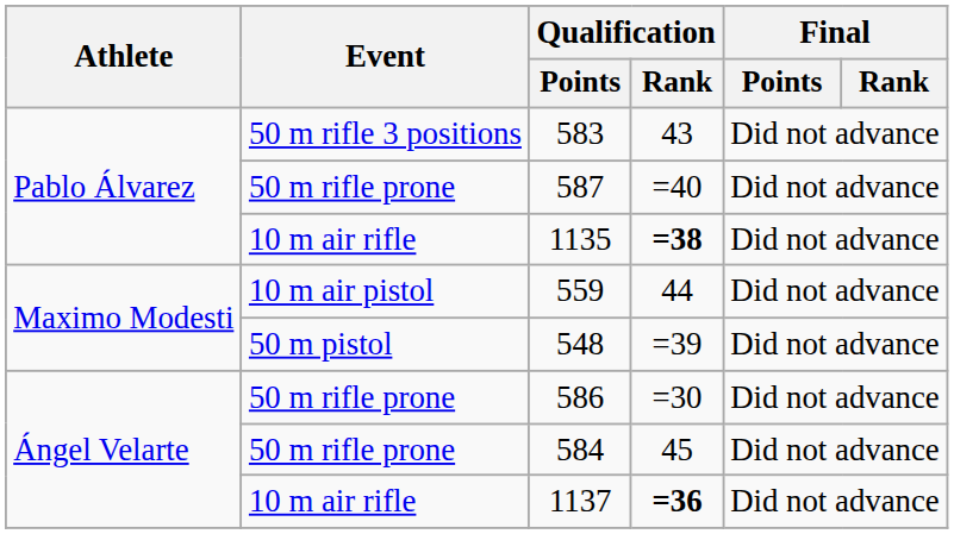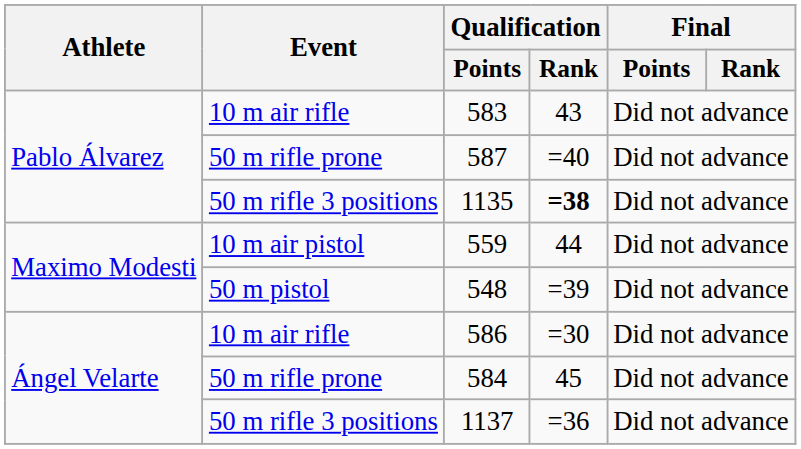583 | Event: 50 m rifle 3 positions -> 10 m air rifle
1135 | Event: 10 m air rifle -> 50 m rifle 3 positions
586 | Event: 50 m rifle prone -> 10 m air rifle
1137 | Event: 10 m air rifle -> 50 m rifle 3 positions
1137 | Qualification / Rank: bold -> normal
